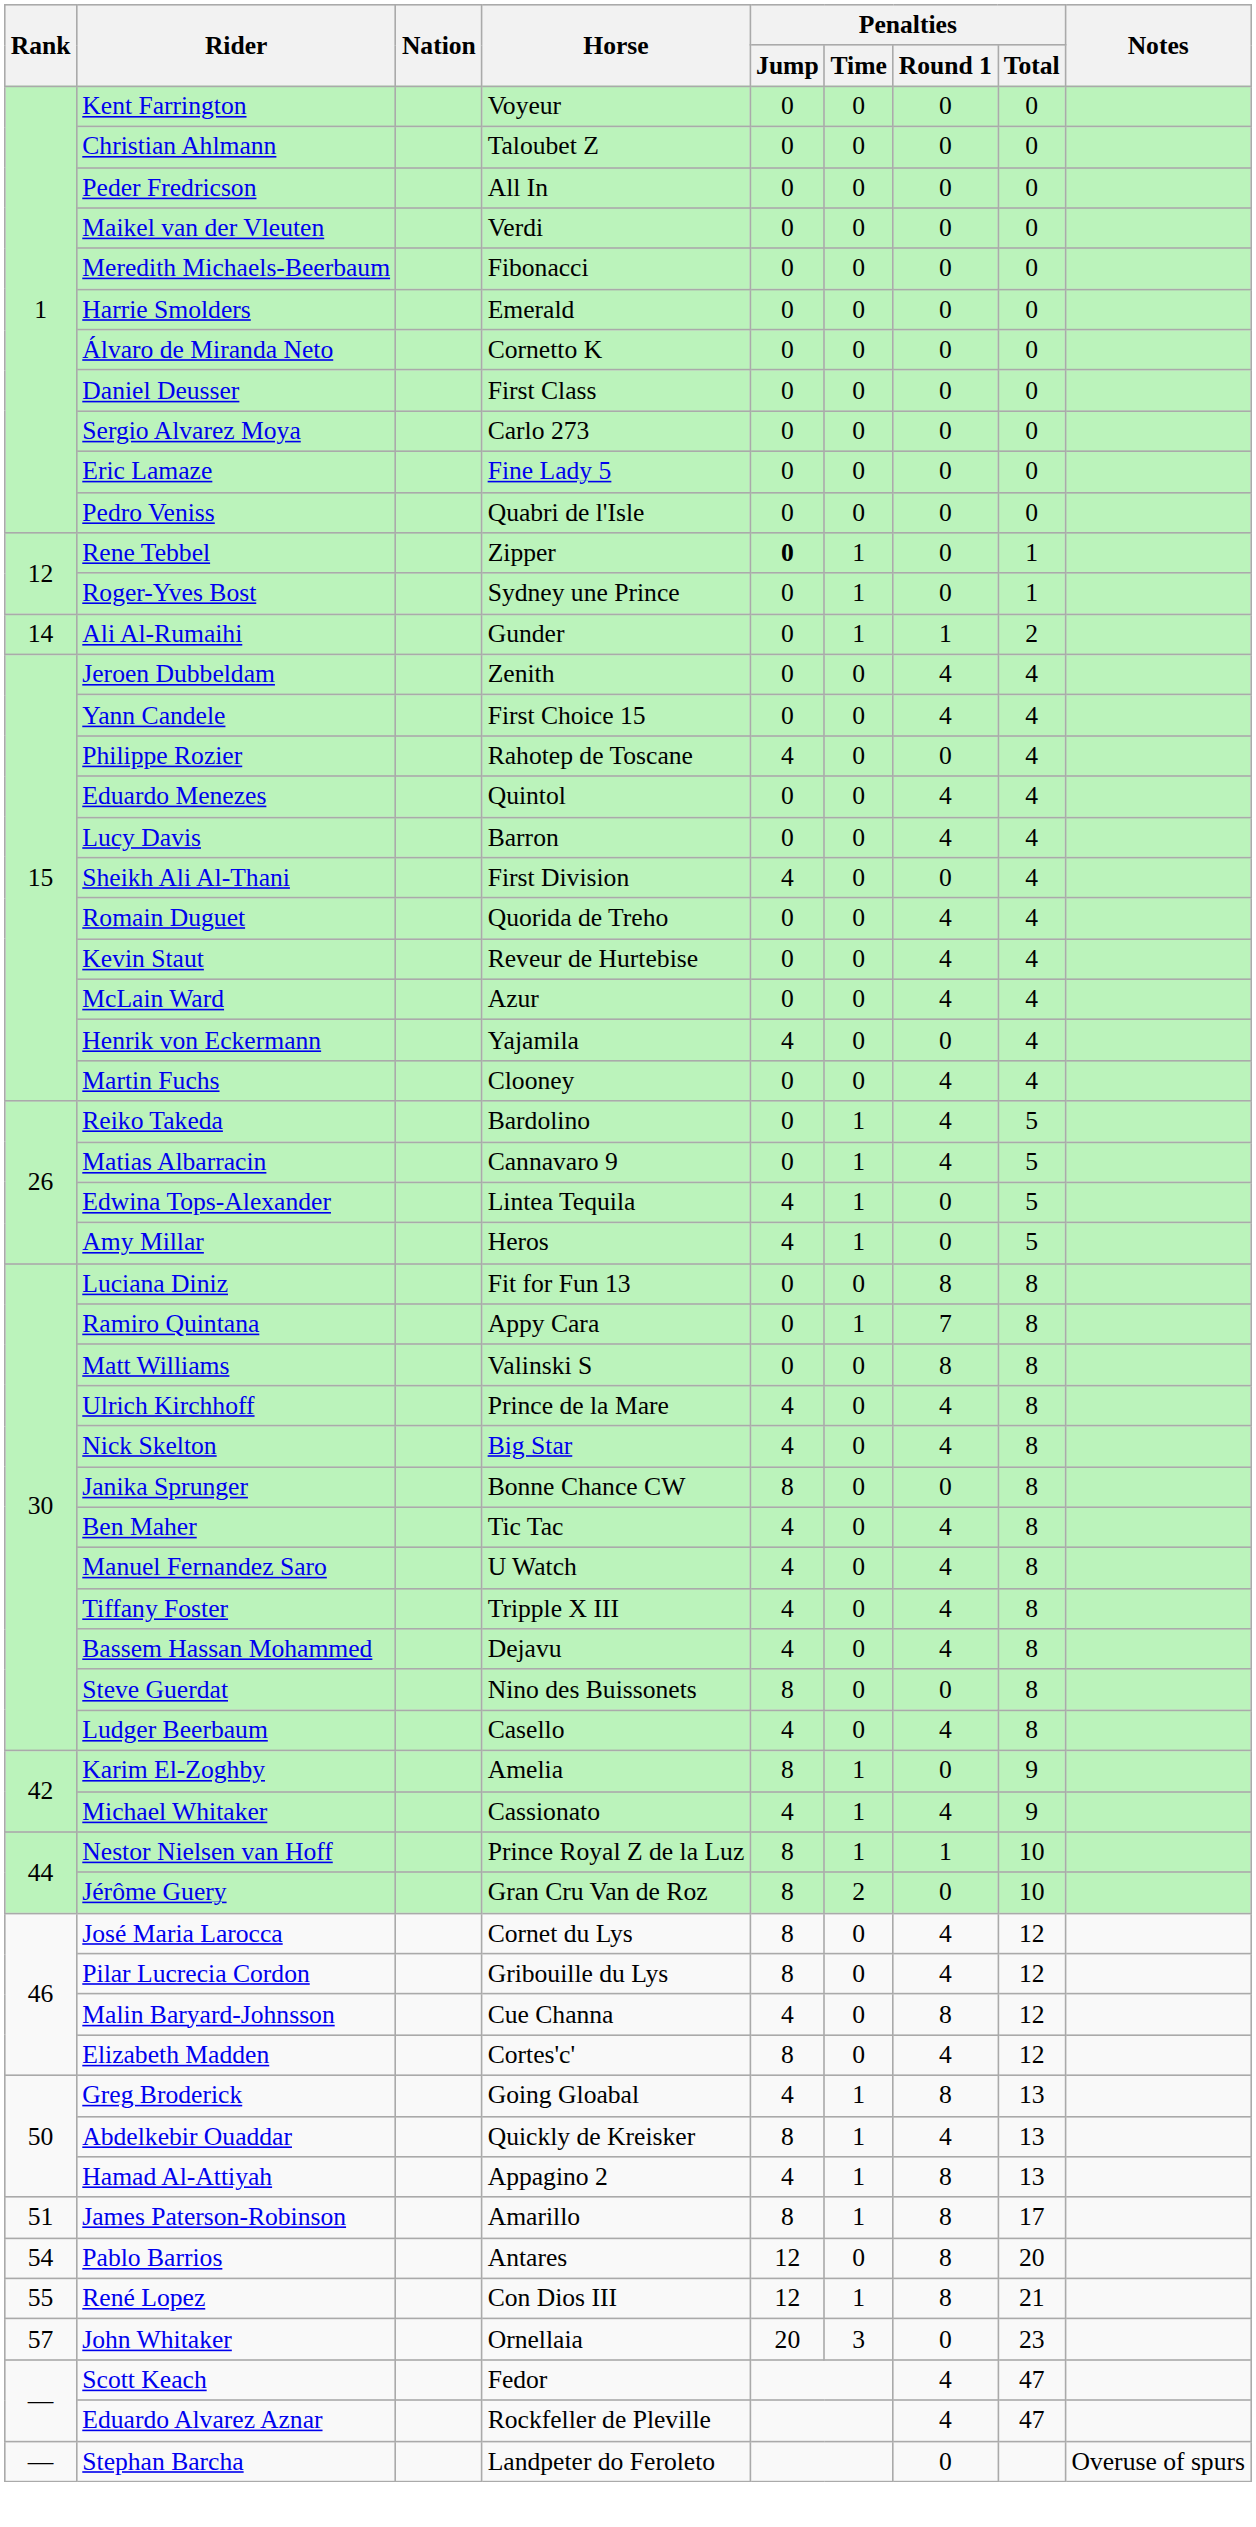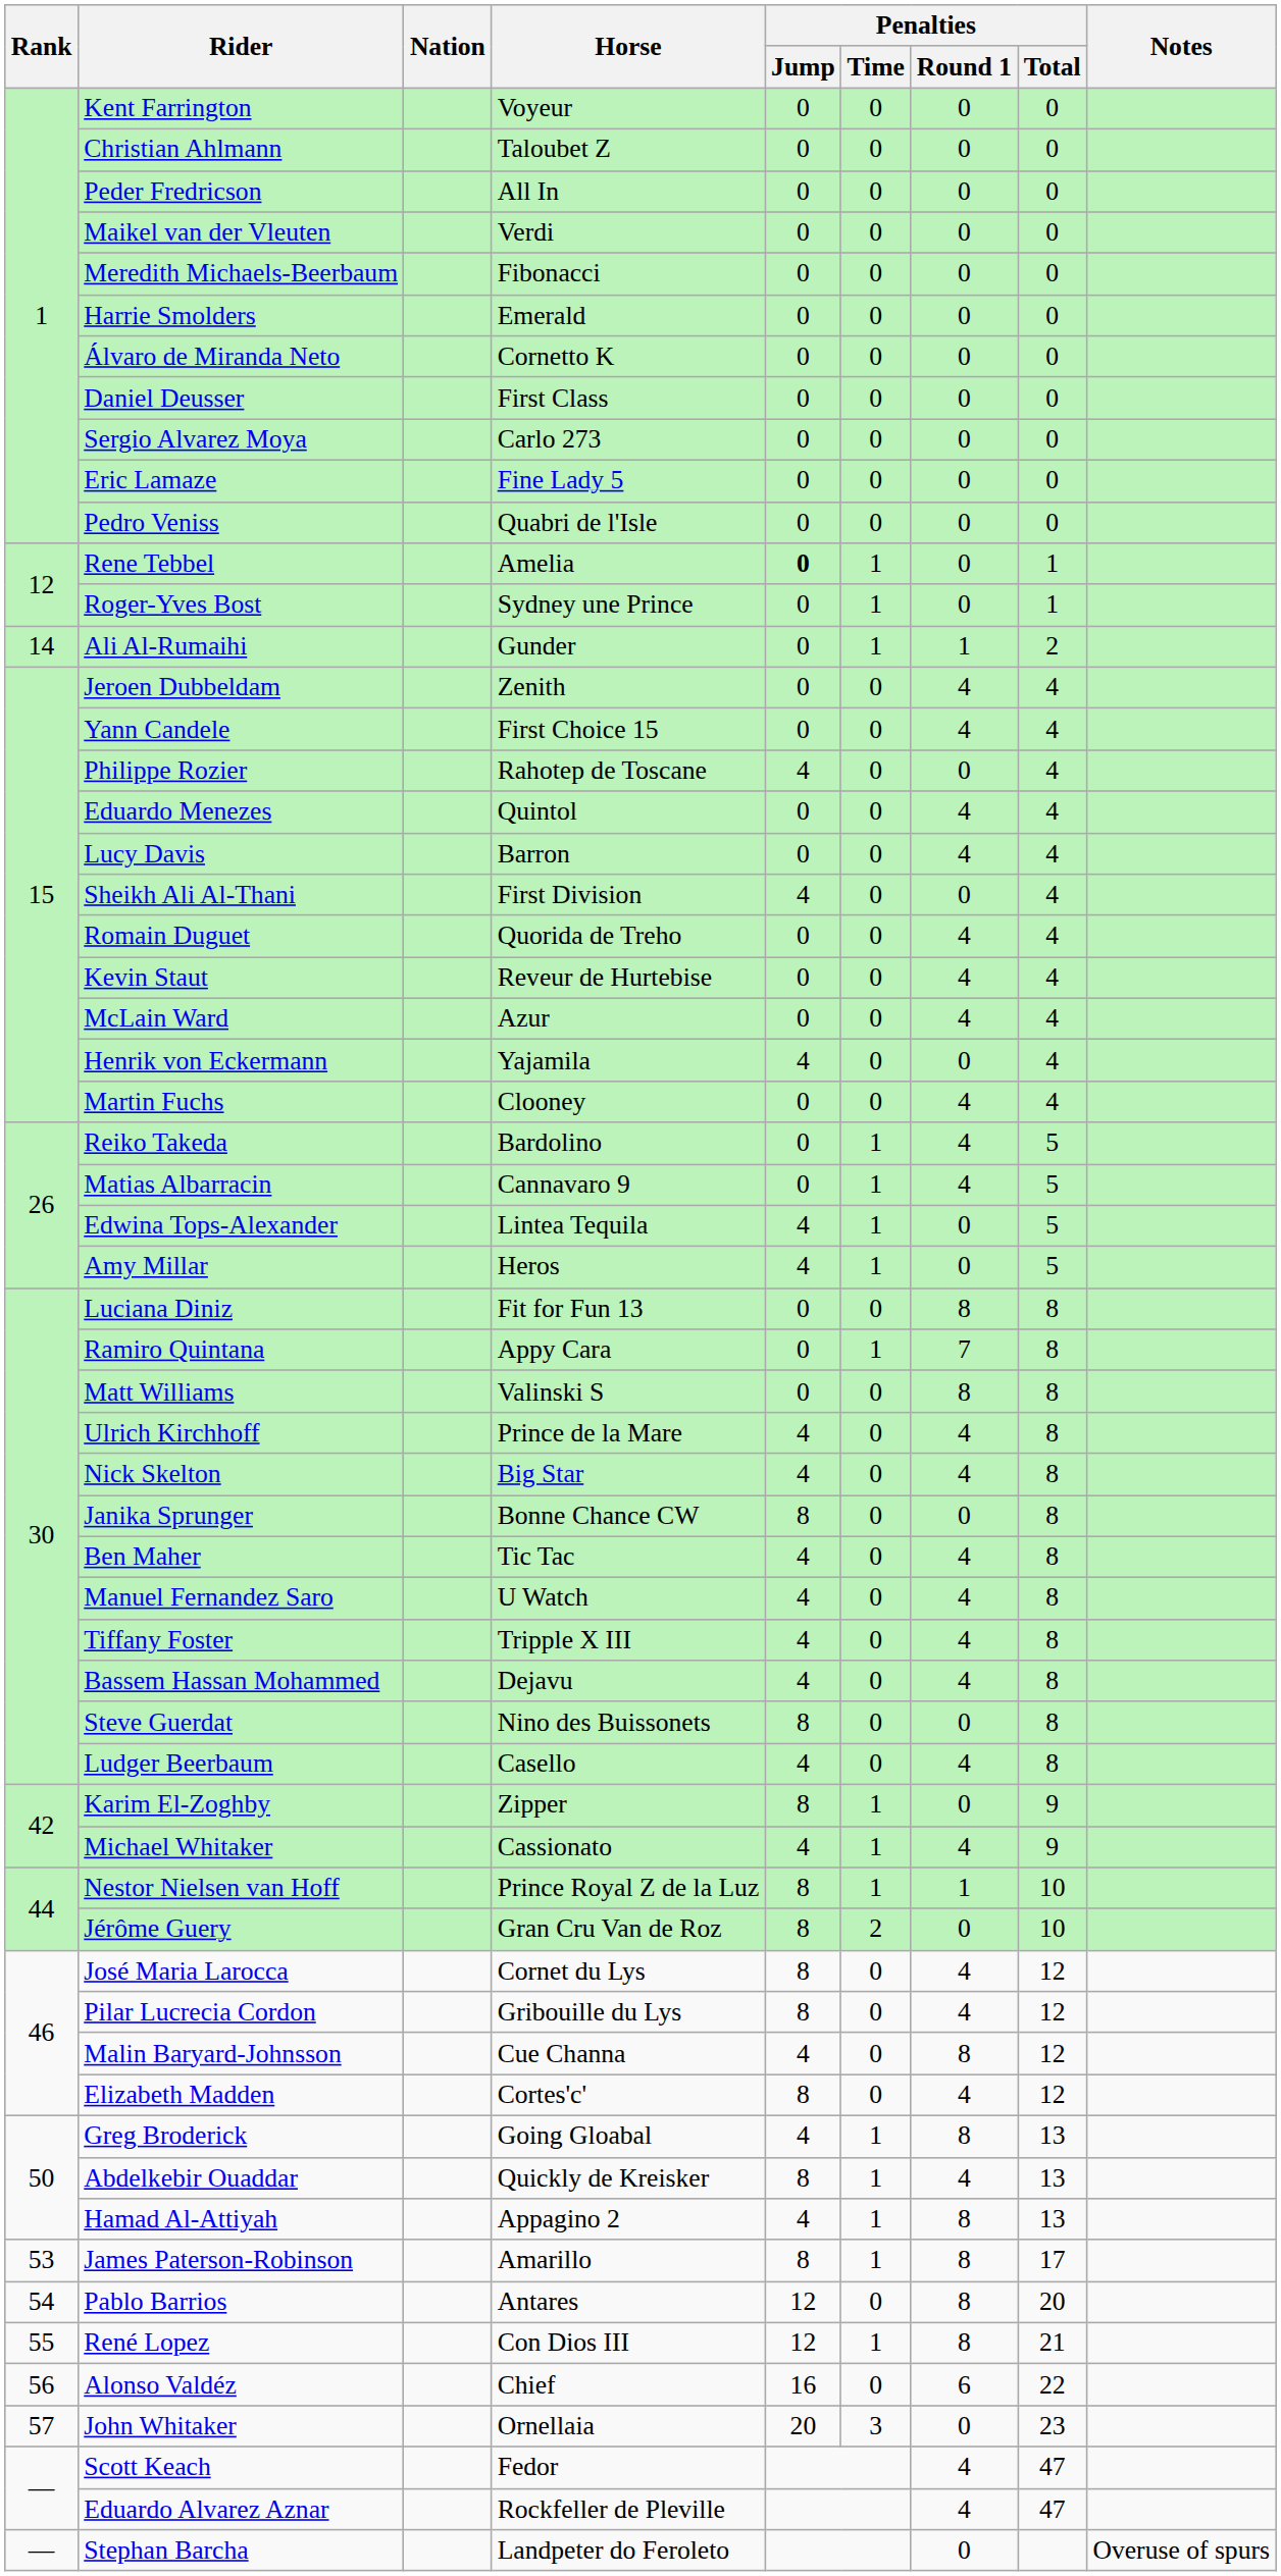Rene Tebbel | Horse: Zipper -> Amelia
Karim El-Zoghby | Horse: Amelia -> Zipper
James Paterson-Robinson | Rank: 51 -> 53
+ row: 56 | Alonso Valdéz | Chief | 16 | 0 | 6 | 22
